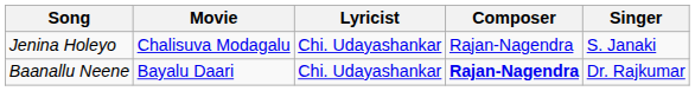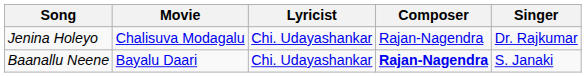Jenina Holeyo | Singer: S. Janaki -> Dr. Rajkumar
Baanallu Neene | Singer: Dr. Rajkumar -> S. Janaki
